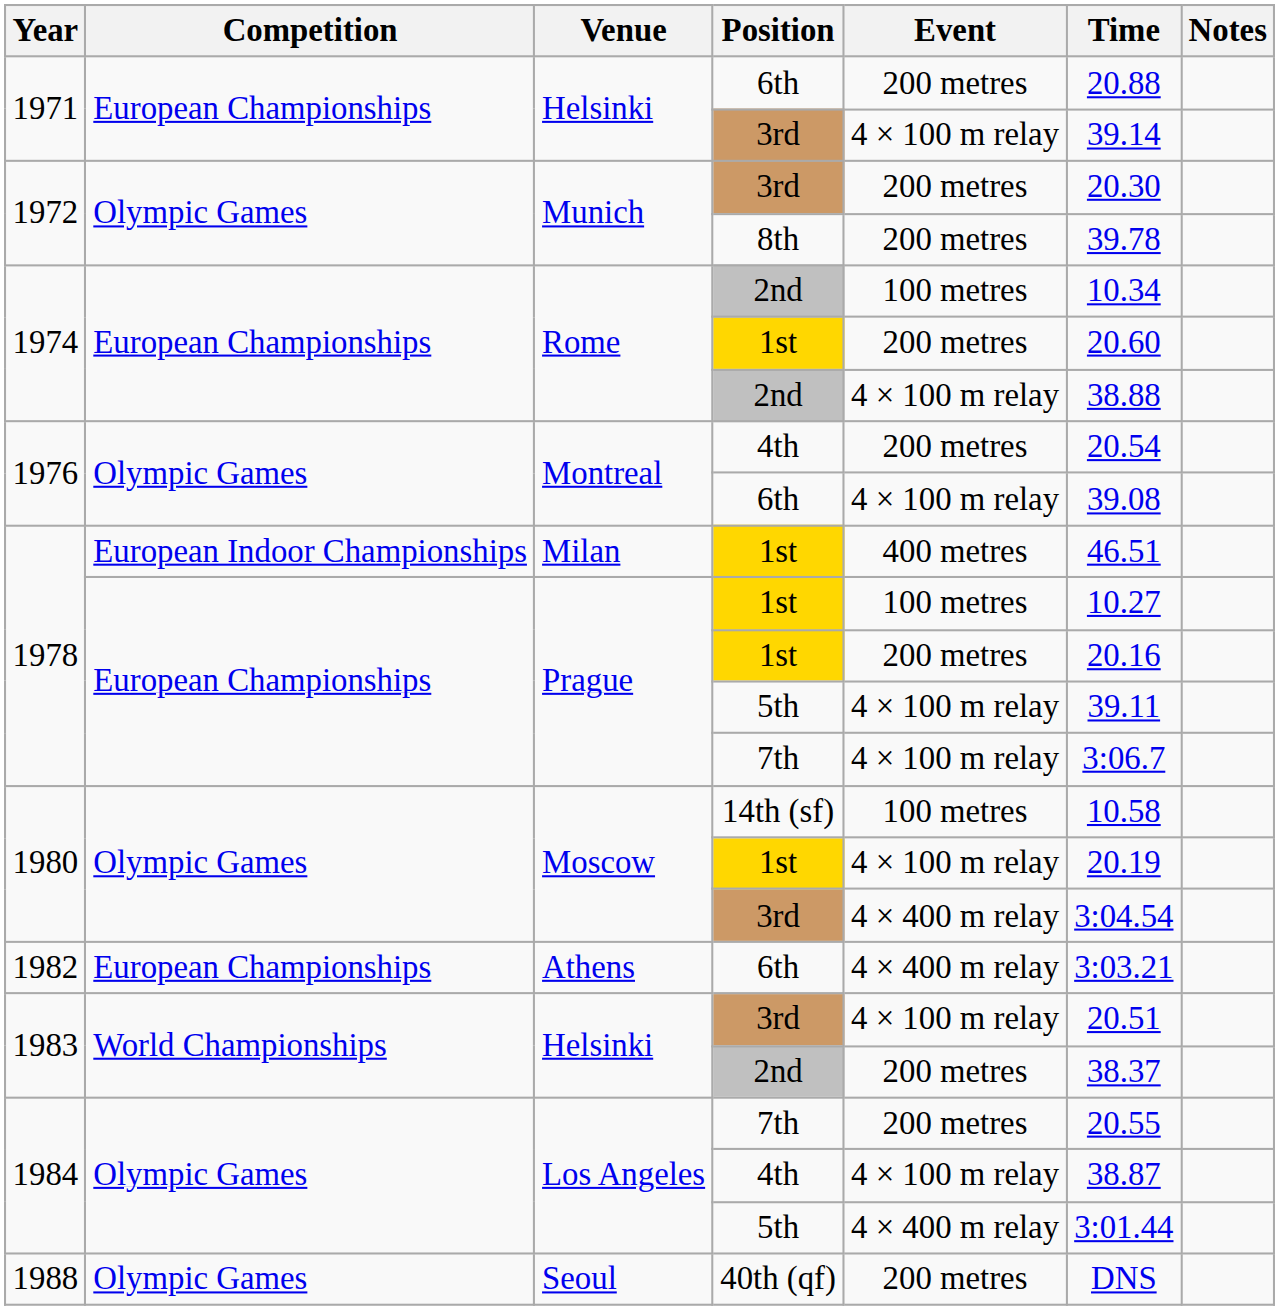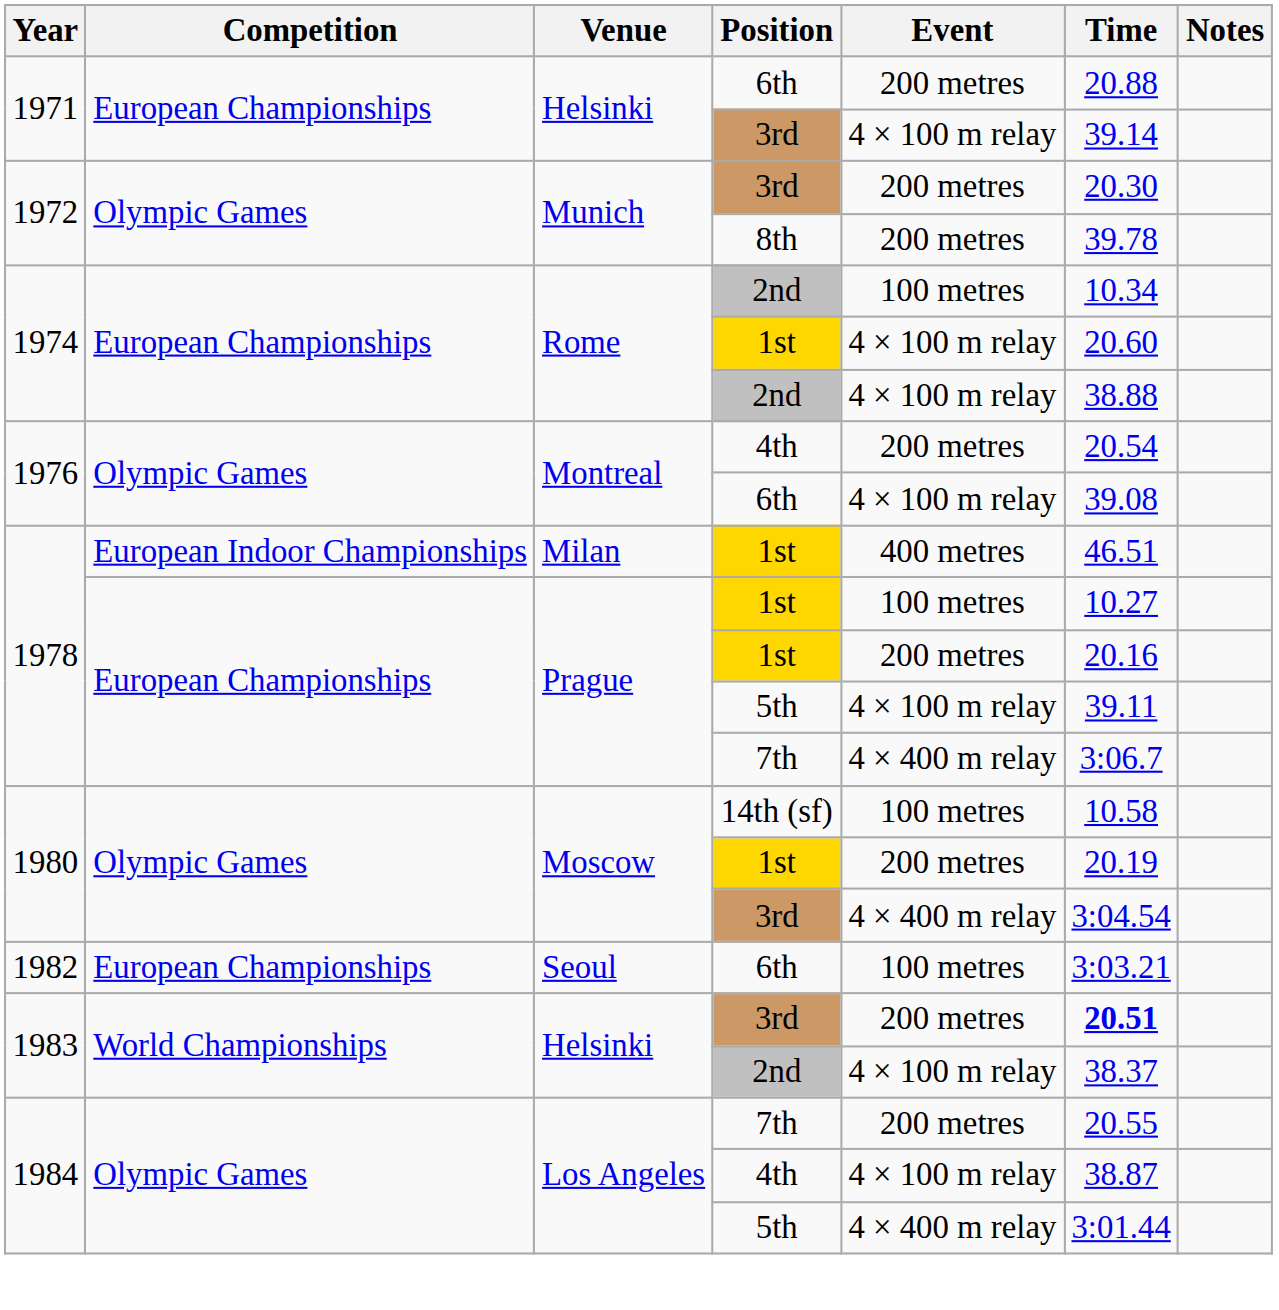1974 / 1st | Event: 200 metres -> 4 × 100 m relay
1978 / 7th | Event: 4 × 100 m relay -> 4 × 400 m relay
1980 / 1st | Event: 4 × 100 m relay -> 200 metres
1982 | Venue: Athens -> Seoul
1982 | Event: 4 × 400 m relay -> 100 metres
1983 / 3rd | Event: 4 × 100 m relay -> 200 metres
1983 / 3rd | Time: normal -> bold
1983 / 2nd | Event: 200 metres -> 4 × 100 m relay
- row: 1988 | Olympic Games | Seoul | 40th (qf) | 200 metres | DNS
